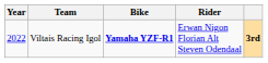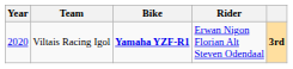Viltais Racing Igol | Year: 2022 -> 2020
